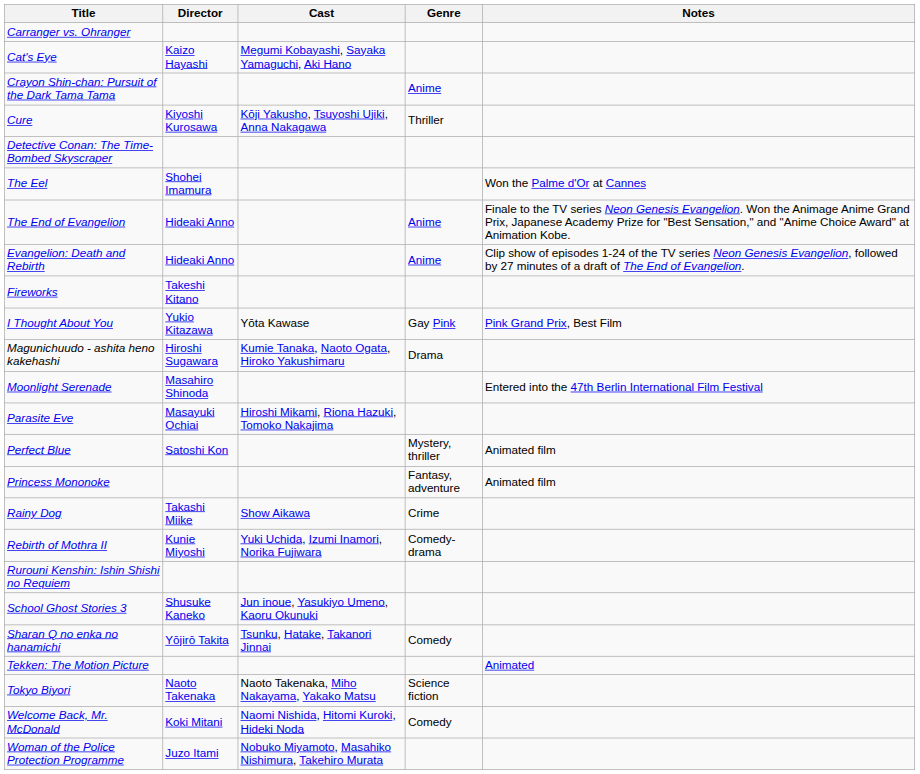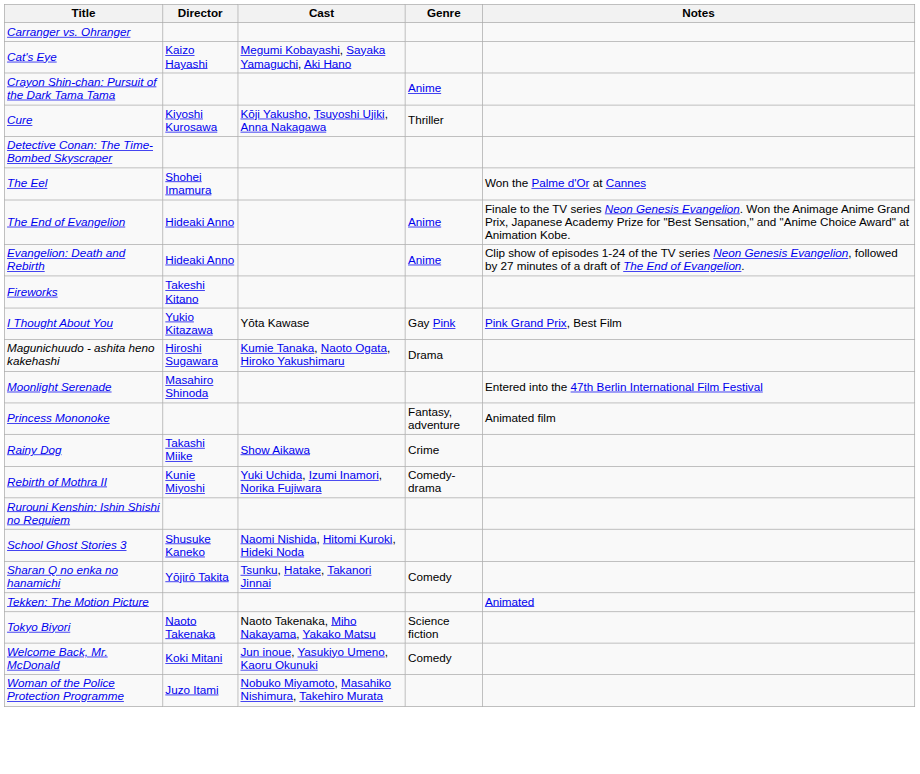- row: Parasite Eve | Masayuki Ochiai | Hiroshi Mikami, Riona Hazuki, Tomoko Nakajima
- row: Perfect Blue | Satoshi Kon | Mystery, thriller | Animated film
School Ghost Stories 3 | Cast: Jun inoue, Yasukiyo Umeno, Kaoru Okunuki -> Naomi Nishida, Hitomi Kuroki, Hideki Noda
Welcome Back, Mr. McDonald | Cast: Naomi Nishida, Hitomi Kuroki, Hideki Noda -> Jun inoue, Yasukiyo Umeno, Kaoru Okunuki
